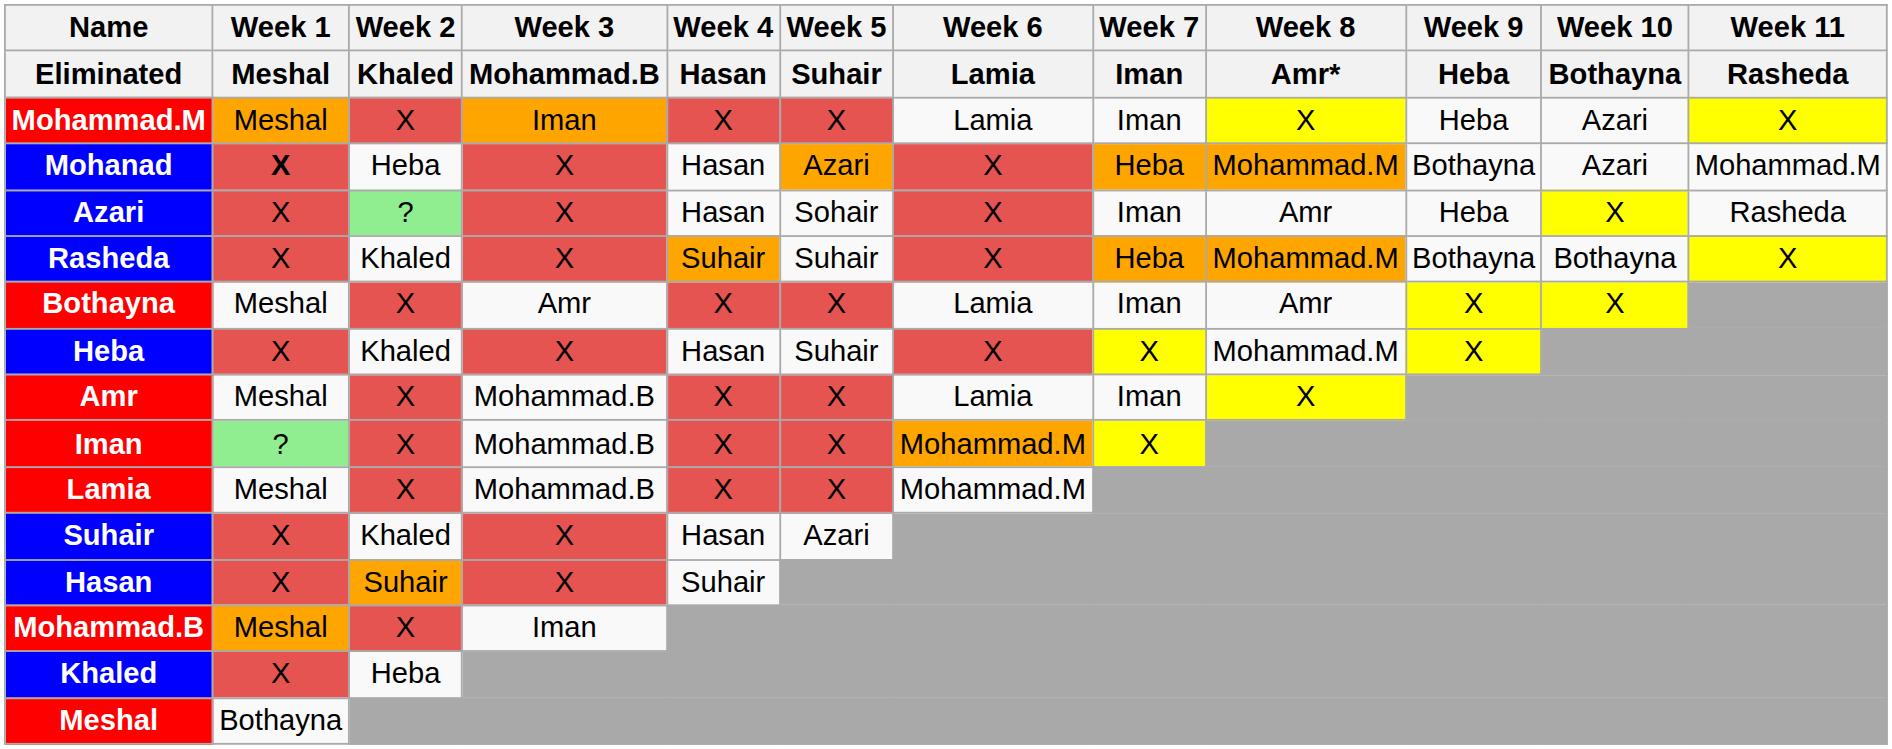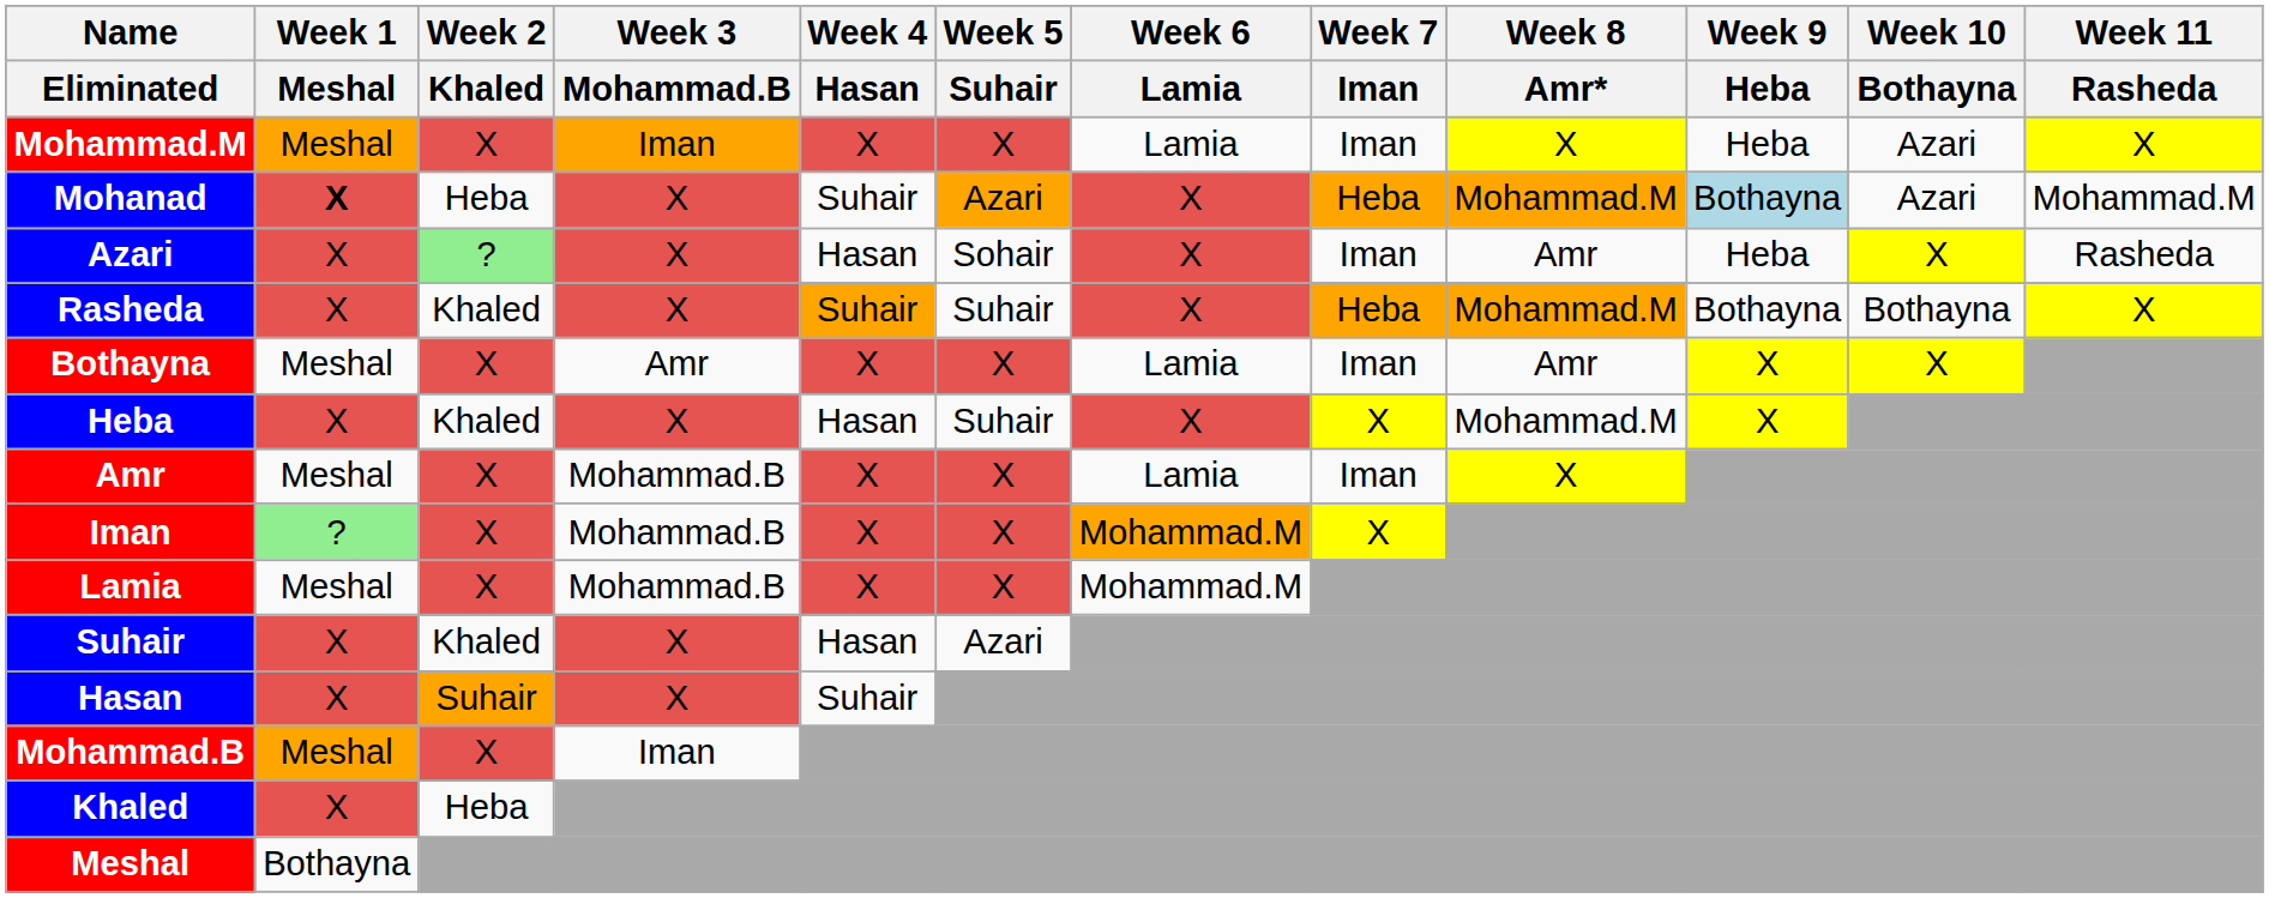Mohanad | Week 4 / Hasan: Hasan -> Suhair
Mohanad | Week 9 / Heba: no background -> lightblue background
